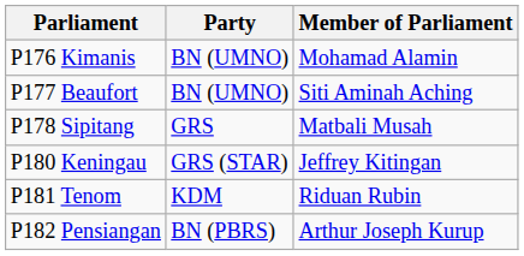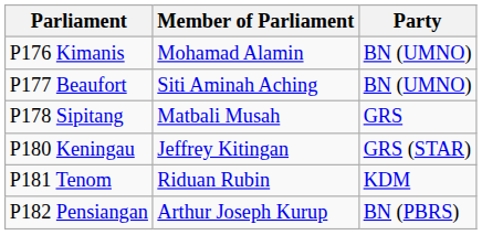columns swapped: Member of Parliament <-> Party
